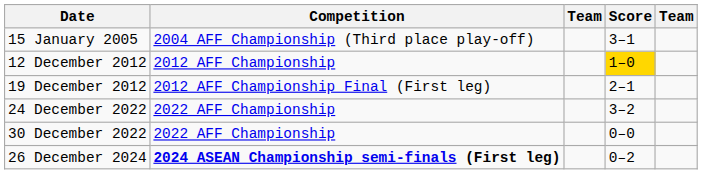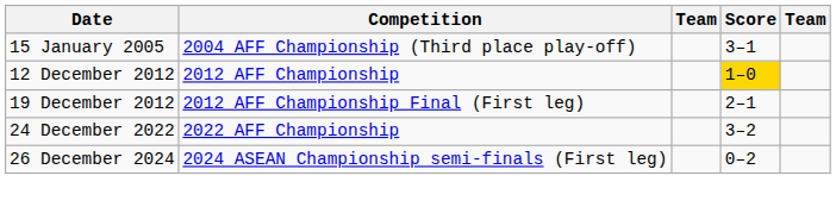- row: 30 December 2022 | 2022 AFF Championship | 0–0
26 December 2024 | Competition: bold -> normal
